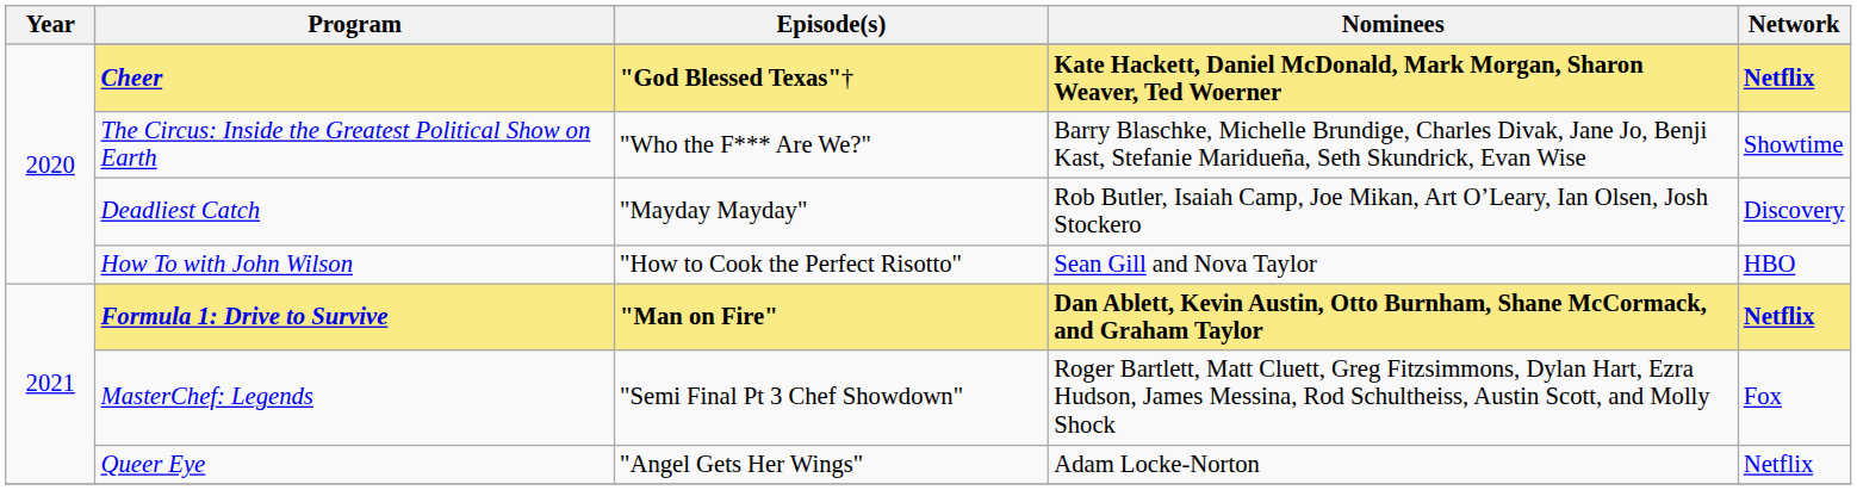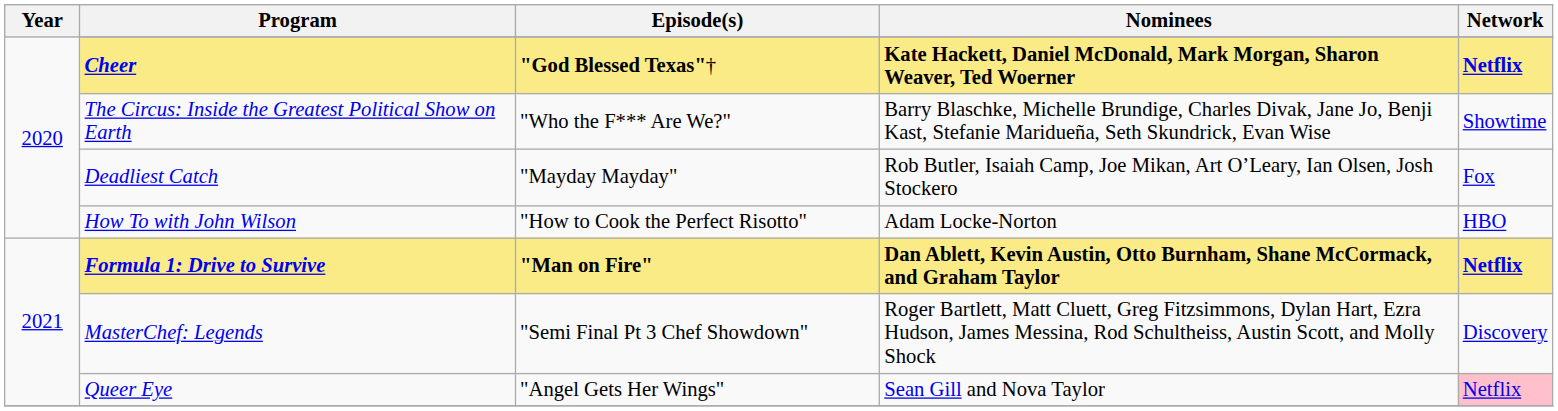Deadliest Catch | Network: Discovery -> Fox
How To with John Wilson | Nominees: Sean Gill and Nova Taylor -> Adam Locke-Norton
MasterChef: Legends | Network: Fox -> Discovery
Queer Eye | Nominees: Adam Locke-Norton -> Sean Gill and Nova Taylor
Queer Eye | Network: no background -> pink background
